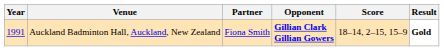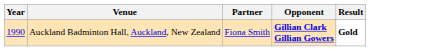- column: Score | 18–14, 2–15, 15–9
Auckland Badminton Hall, Auckland, New Zealand | Year: 1991 -> 1990
